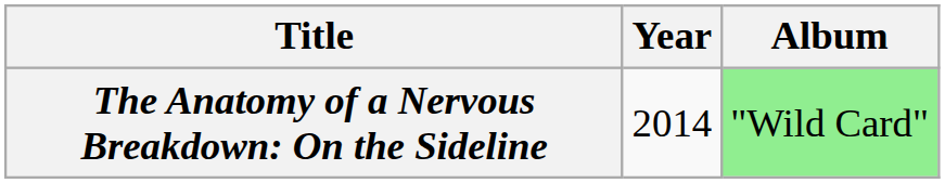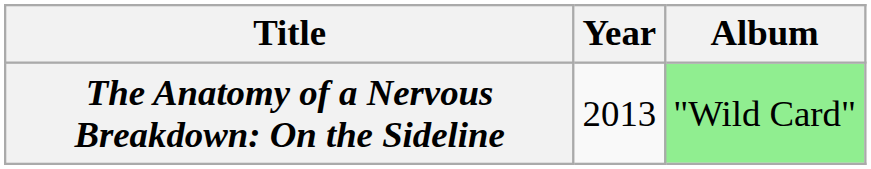The Anatomy of a Nervous Breakdown: On the Sideline | Year: 2014 -> 2013
